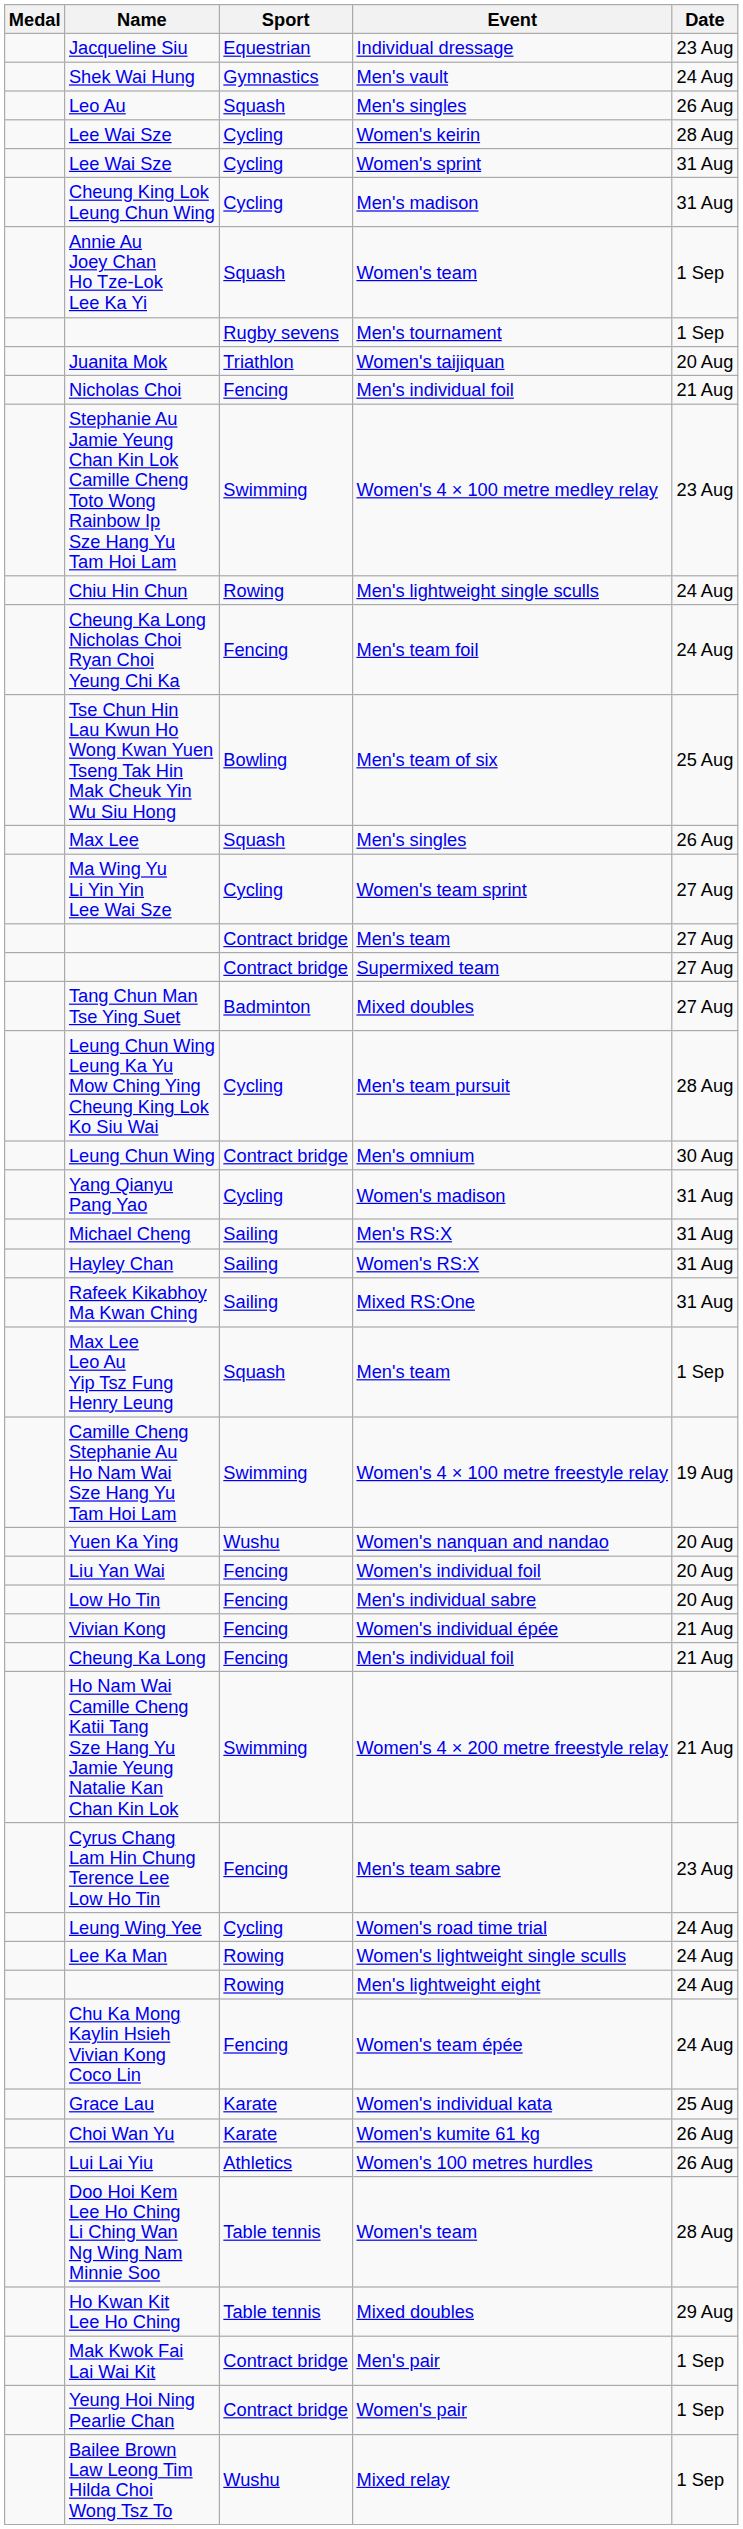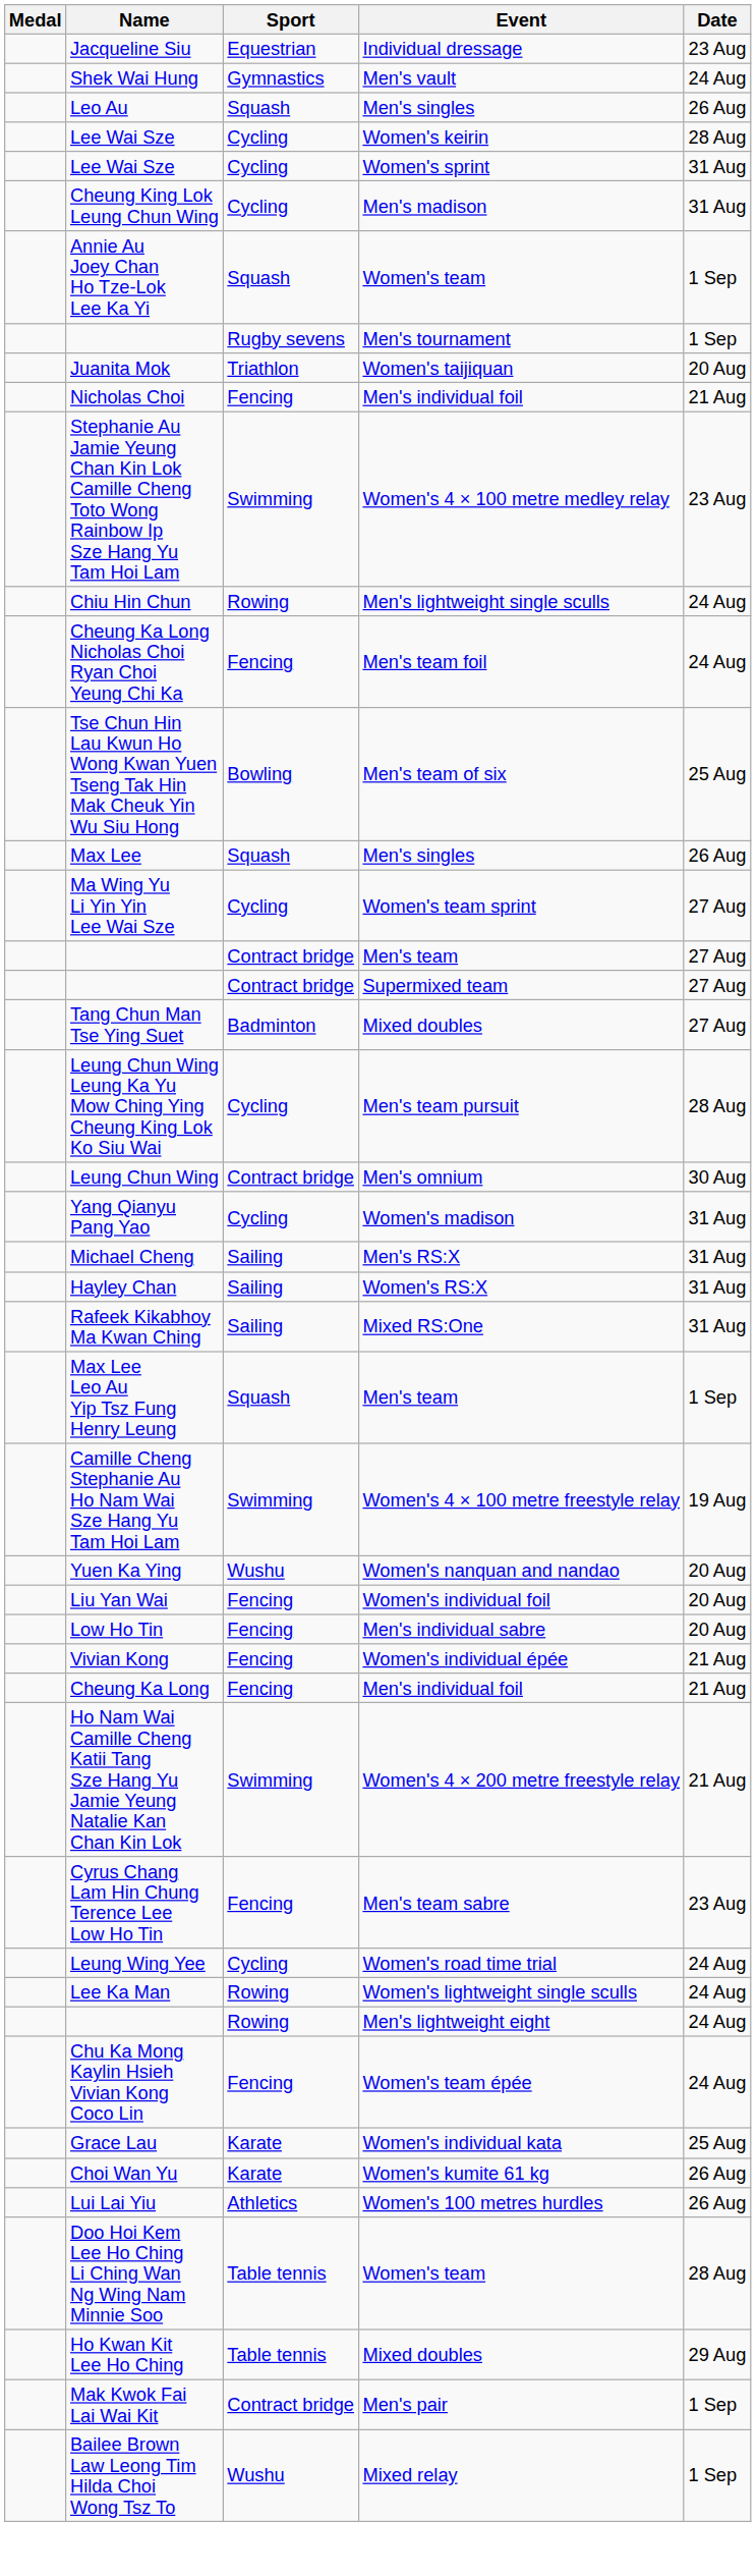- row: Yeung Hoi Ning Pearlie Chan | Contract bridge | Women's pair | 1 Sep
